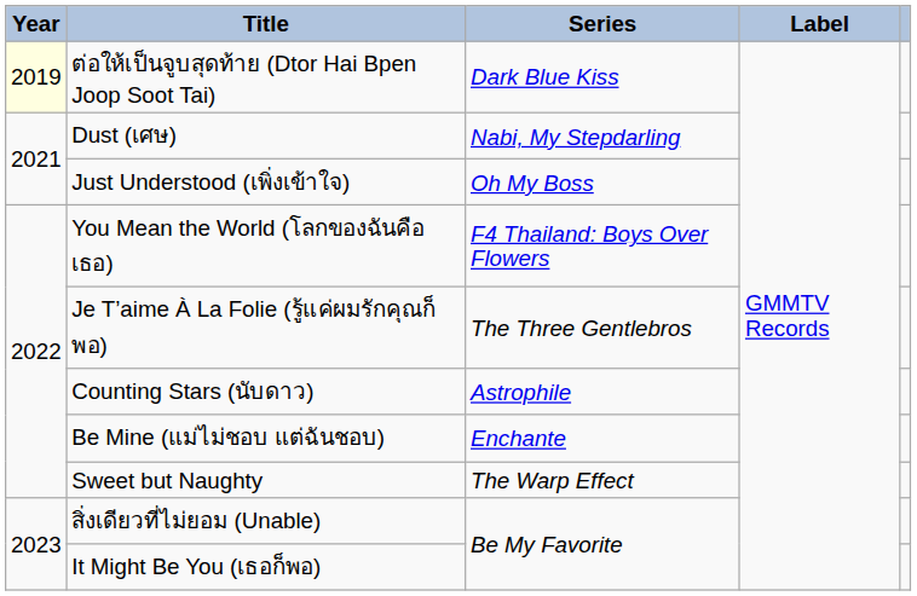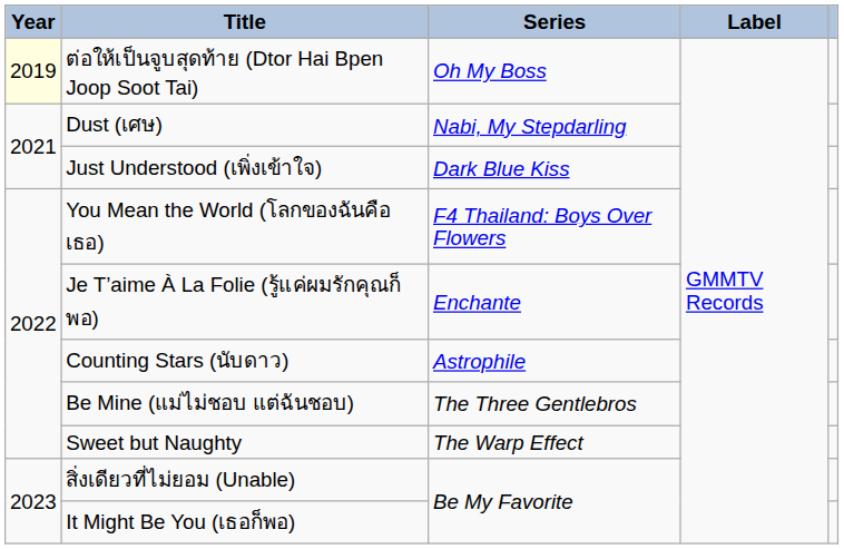ต่อให้เป็นจูบสุดท้าย (Dtor Hai Bpen Joop Soot Tai) | Series: Dark Blue Kiss -> Oh My Boss
Just Understood (เพิ่งเข้าใจ) | Series: Oh My Boss -> Dark Blue Kiss
Je T’aime À La Folie (รู้แค่ผมรักคุณก็พอ) | Series: The Three Gentlebros -> Enchante
Be Mine (แม่ไม่ชอบ แต่ฉันชอบ) | Series: Enchante -> The Three Gentlebros
